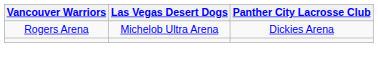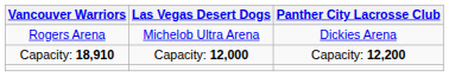+ row: Capacity: 18,910 | Capacity: 12,000 | Capacity: 12,200
